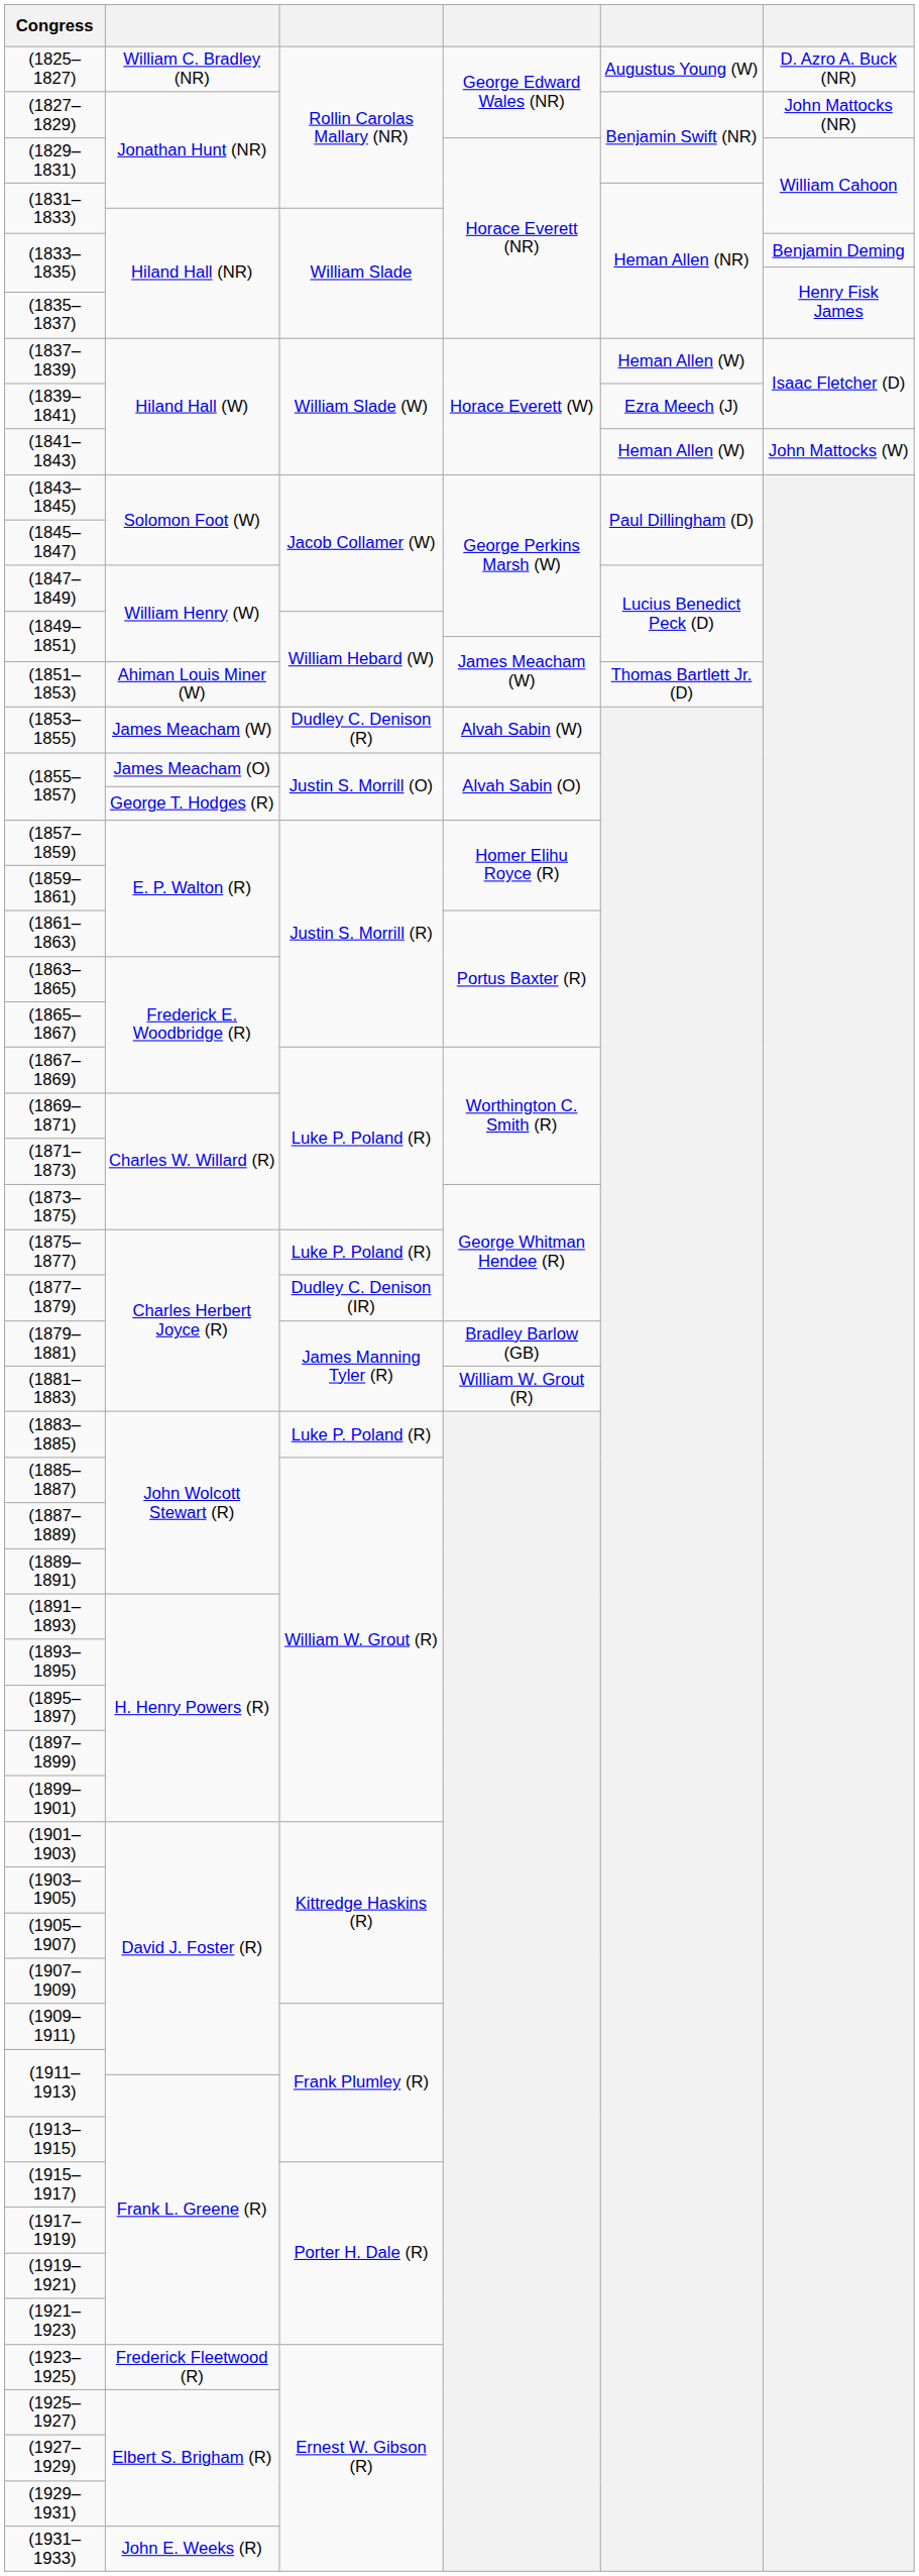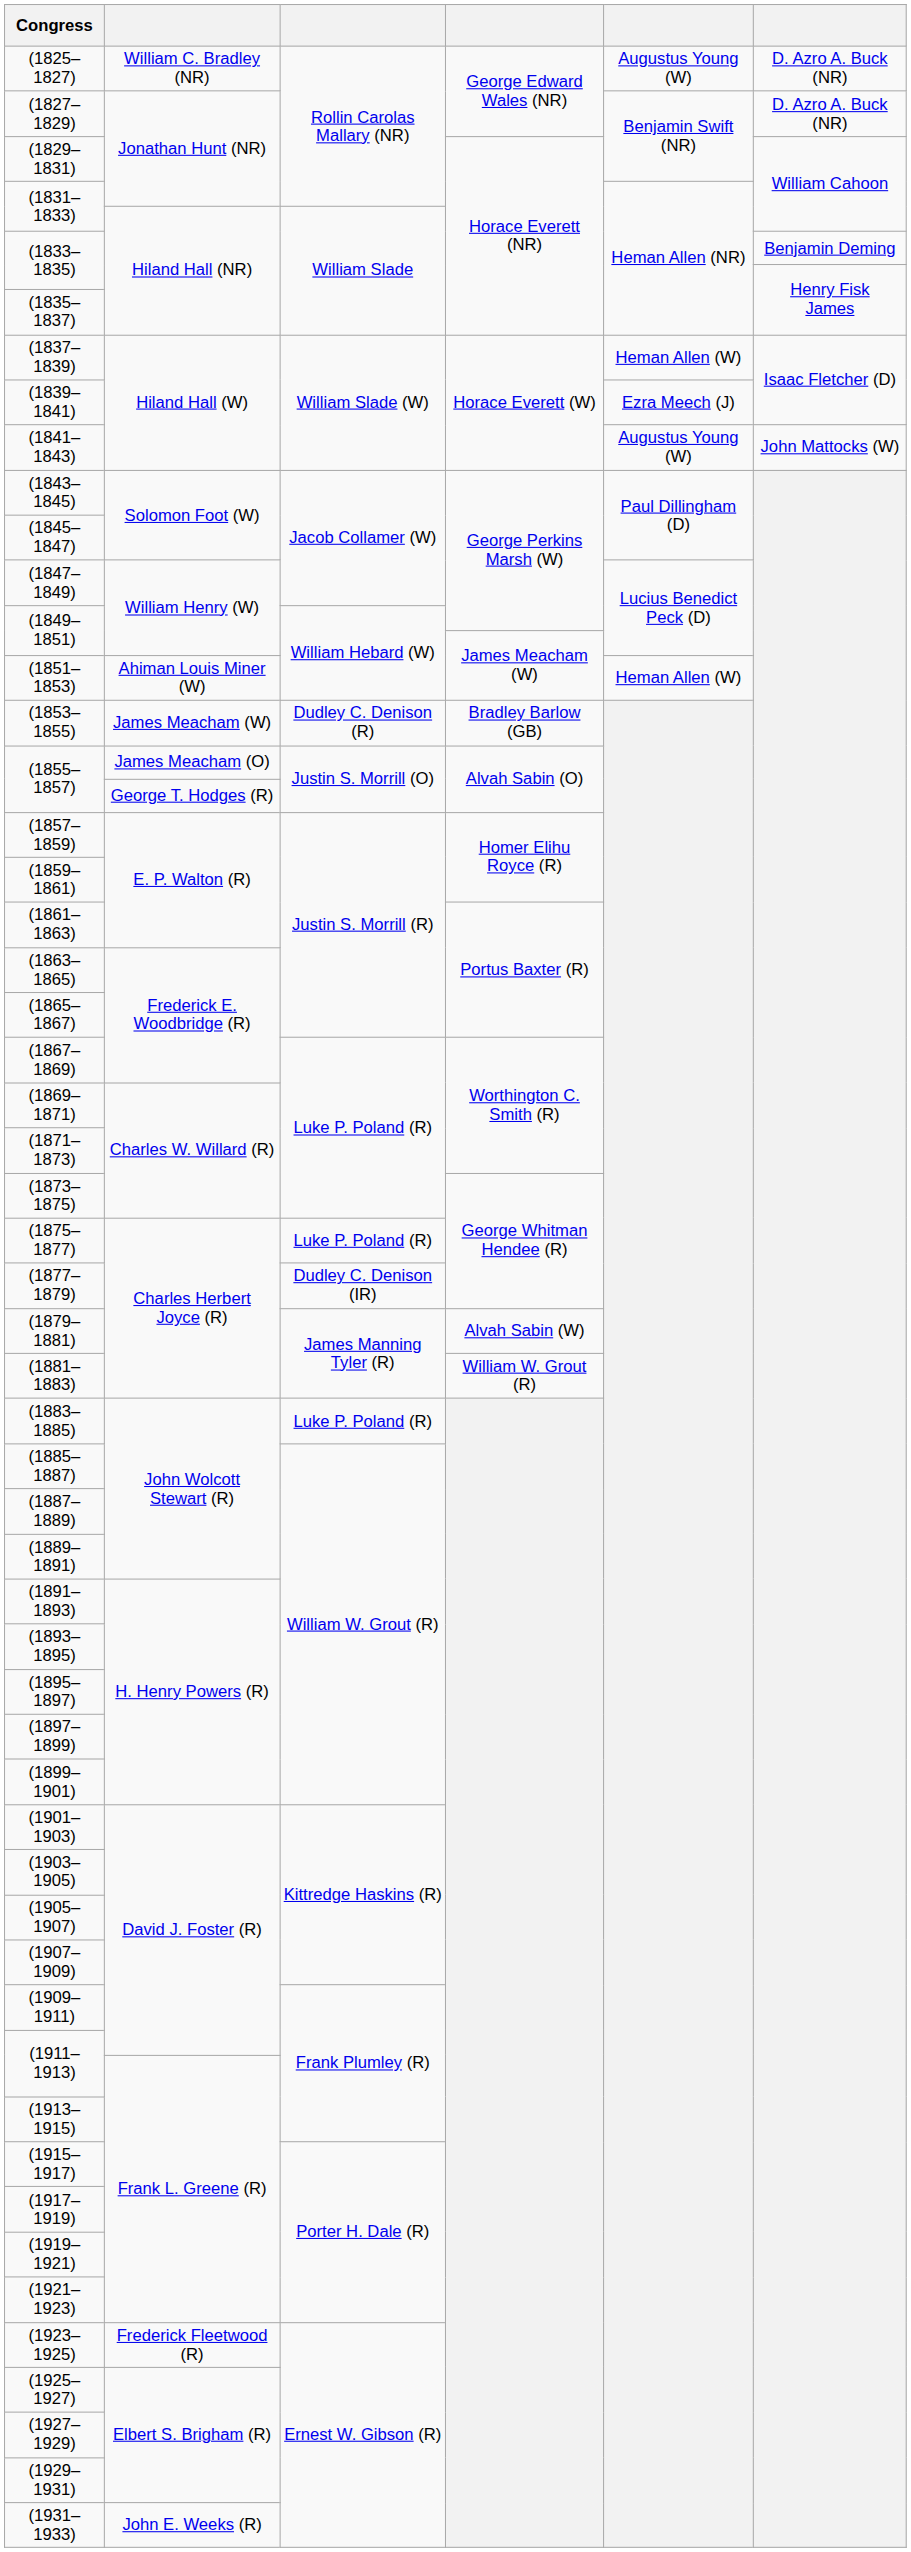(1827–1829) | column 6: John Mattocks (NR) -> D. Azro A. Buck (NR)
(1841–1843) | column 5: Heman Allen (W) -> Augustus Young (W)
(1851–1853) | column 5: Thomas Bartlett Jr. (D) -> Heman Allen (W)
(1853–1855) | column 4: Alvah Sabin (W) -> Bradley Barlow (GB)
(1879–1881) | column 4: Bradley Barlow (GB) -> Alvah Sabin (W)
